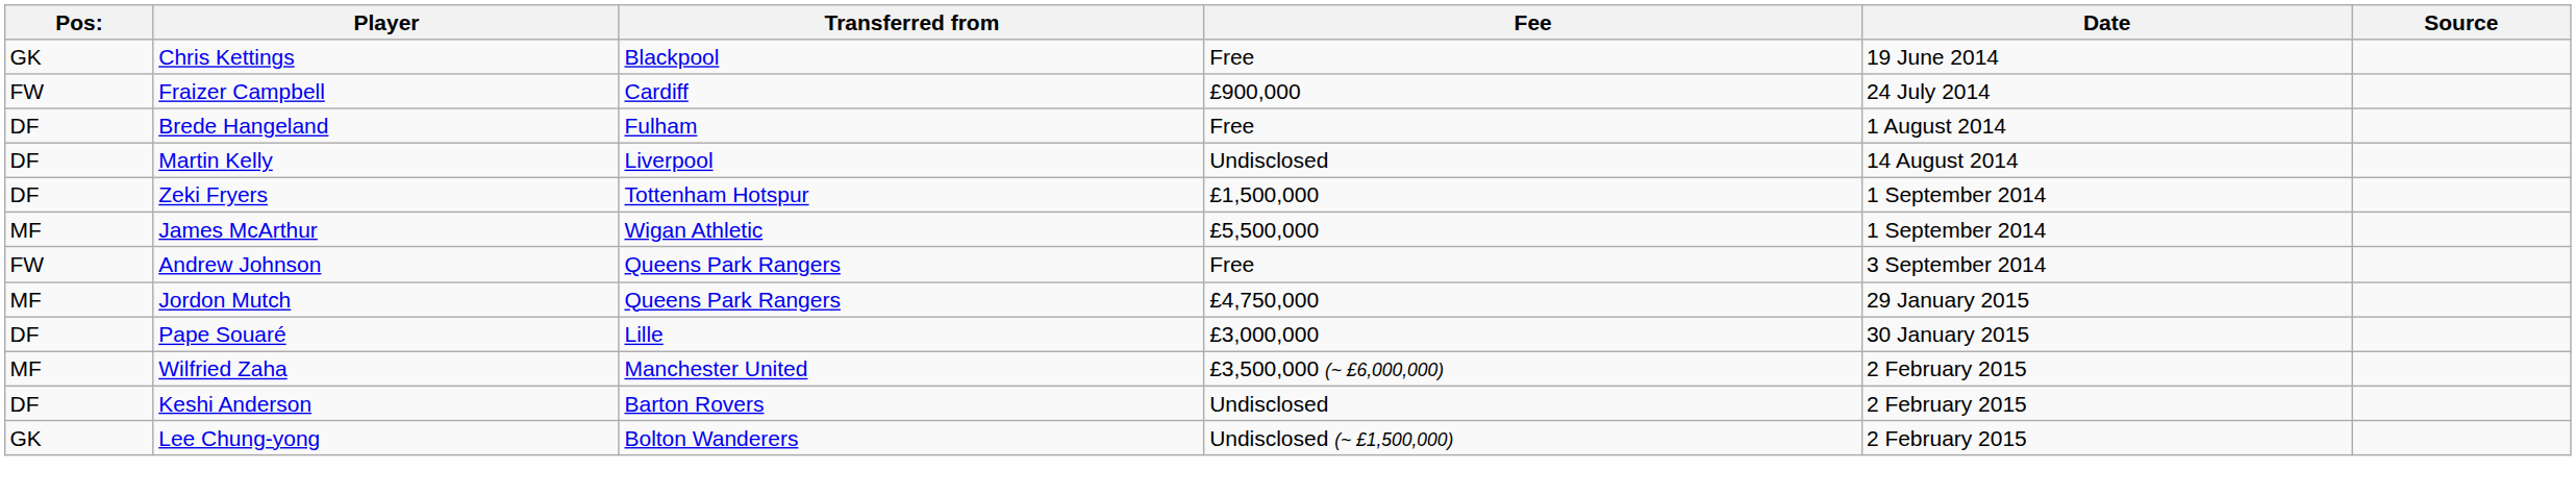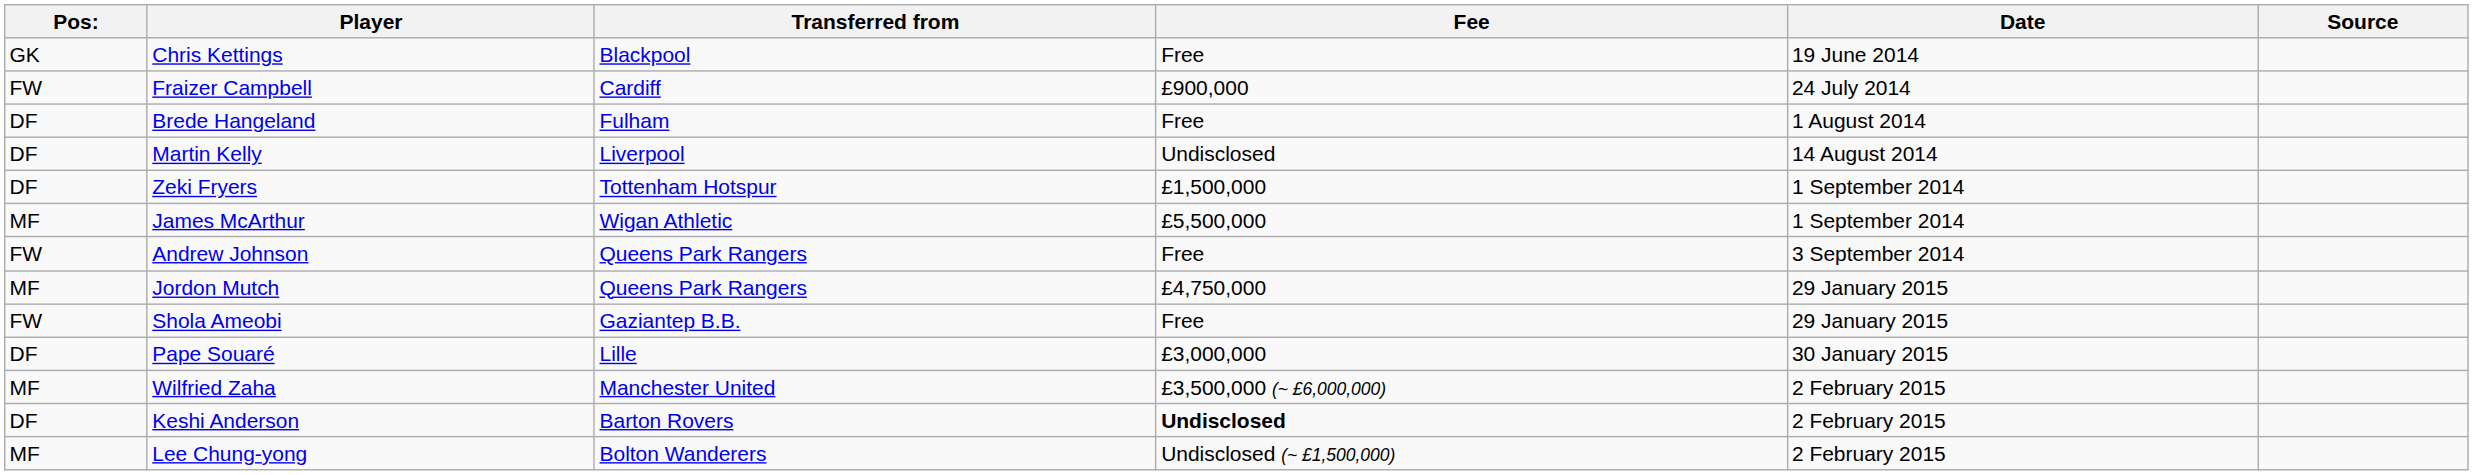+ row: FW | Shola Ameobi | Gaziantep B.B. | Free | 29 January 2015
Keshi Anderson | Fee: normal -> bold
Lee Chung-yong | Pos:: GK -> MF
